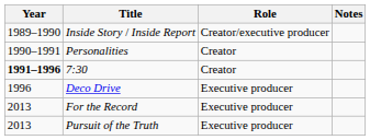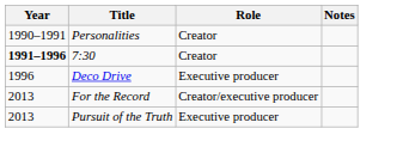- row: 1989–1990 | Inside Story / Inside Report | Creator/executive producer
For the Record | Role: Executive producer -> Creator/executive producer
